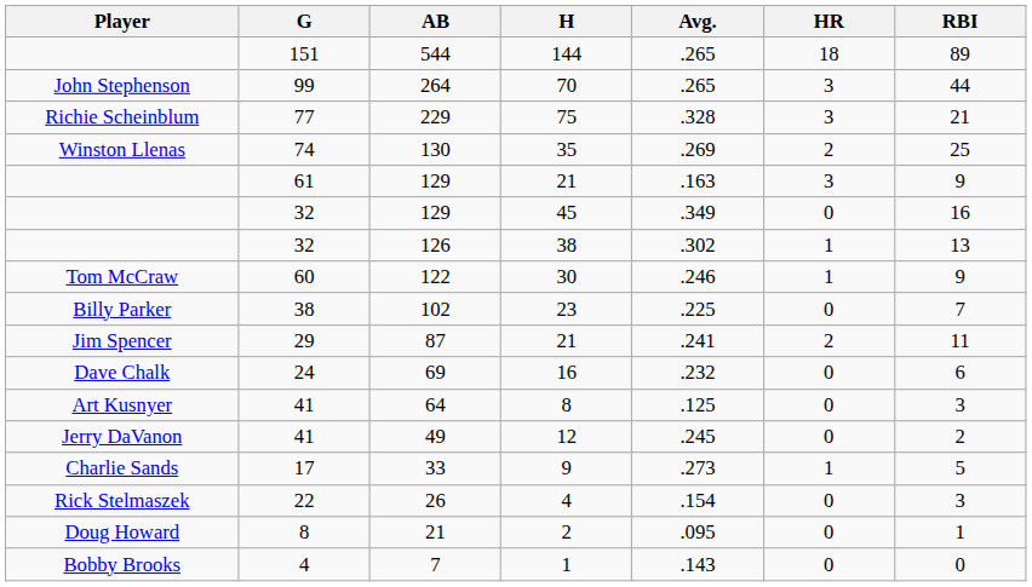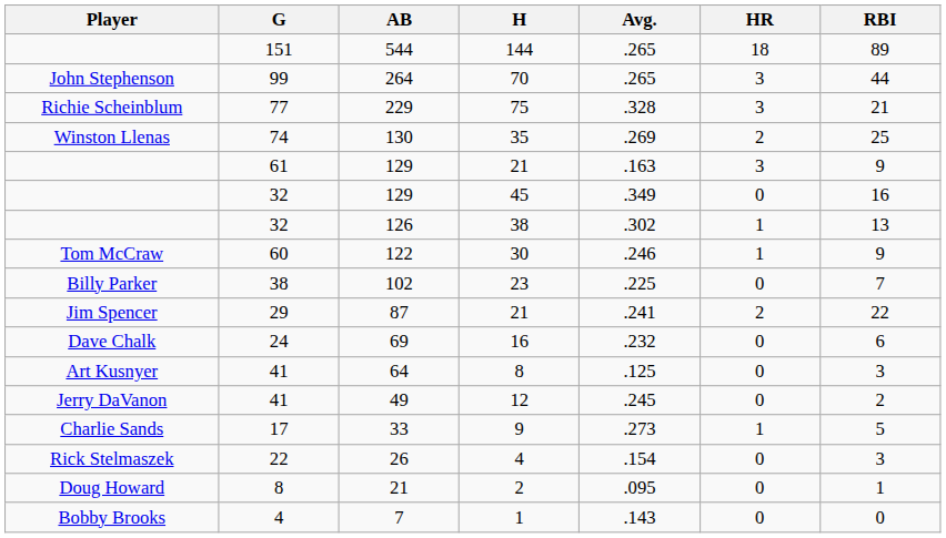87 | RBI: 11 -> 22
